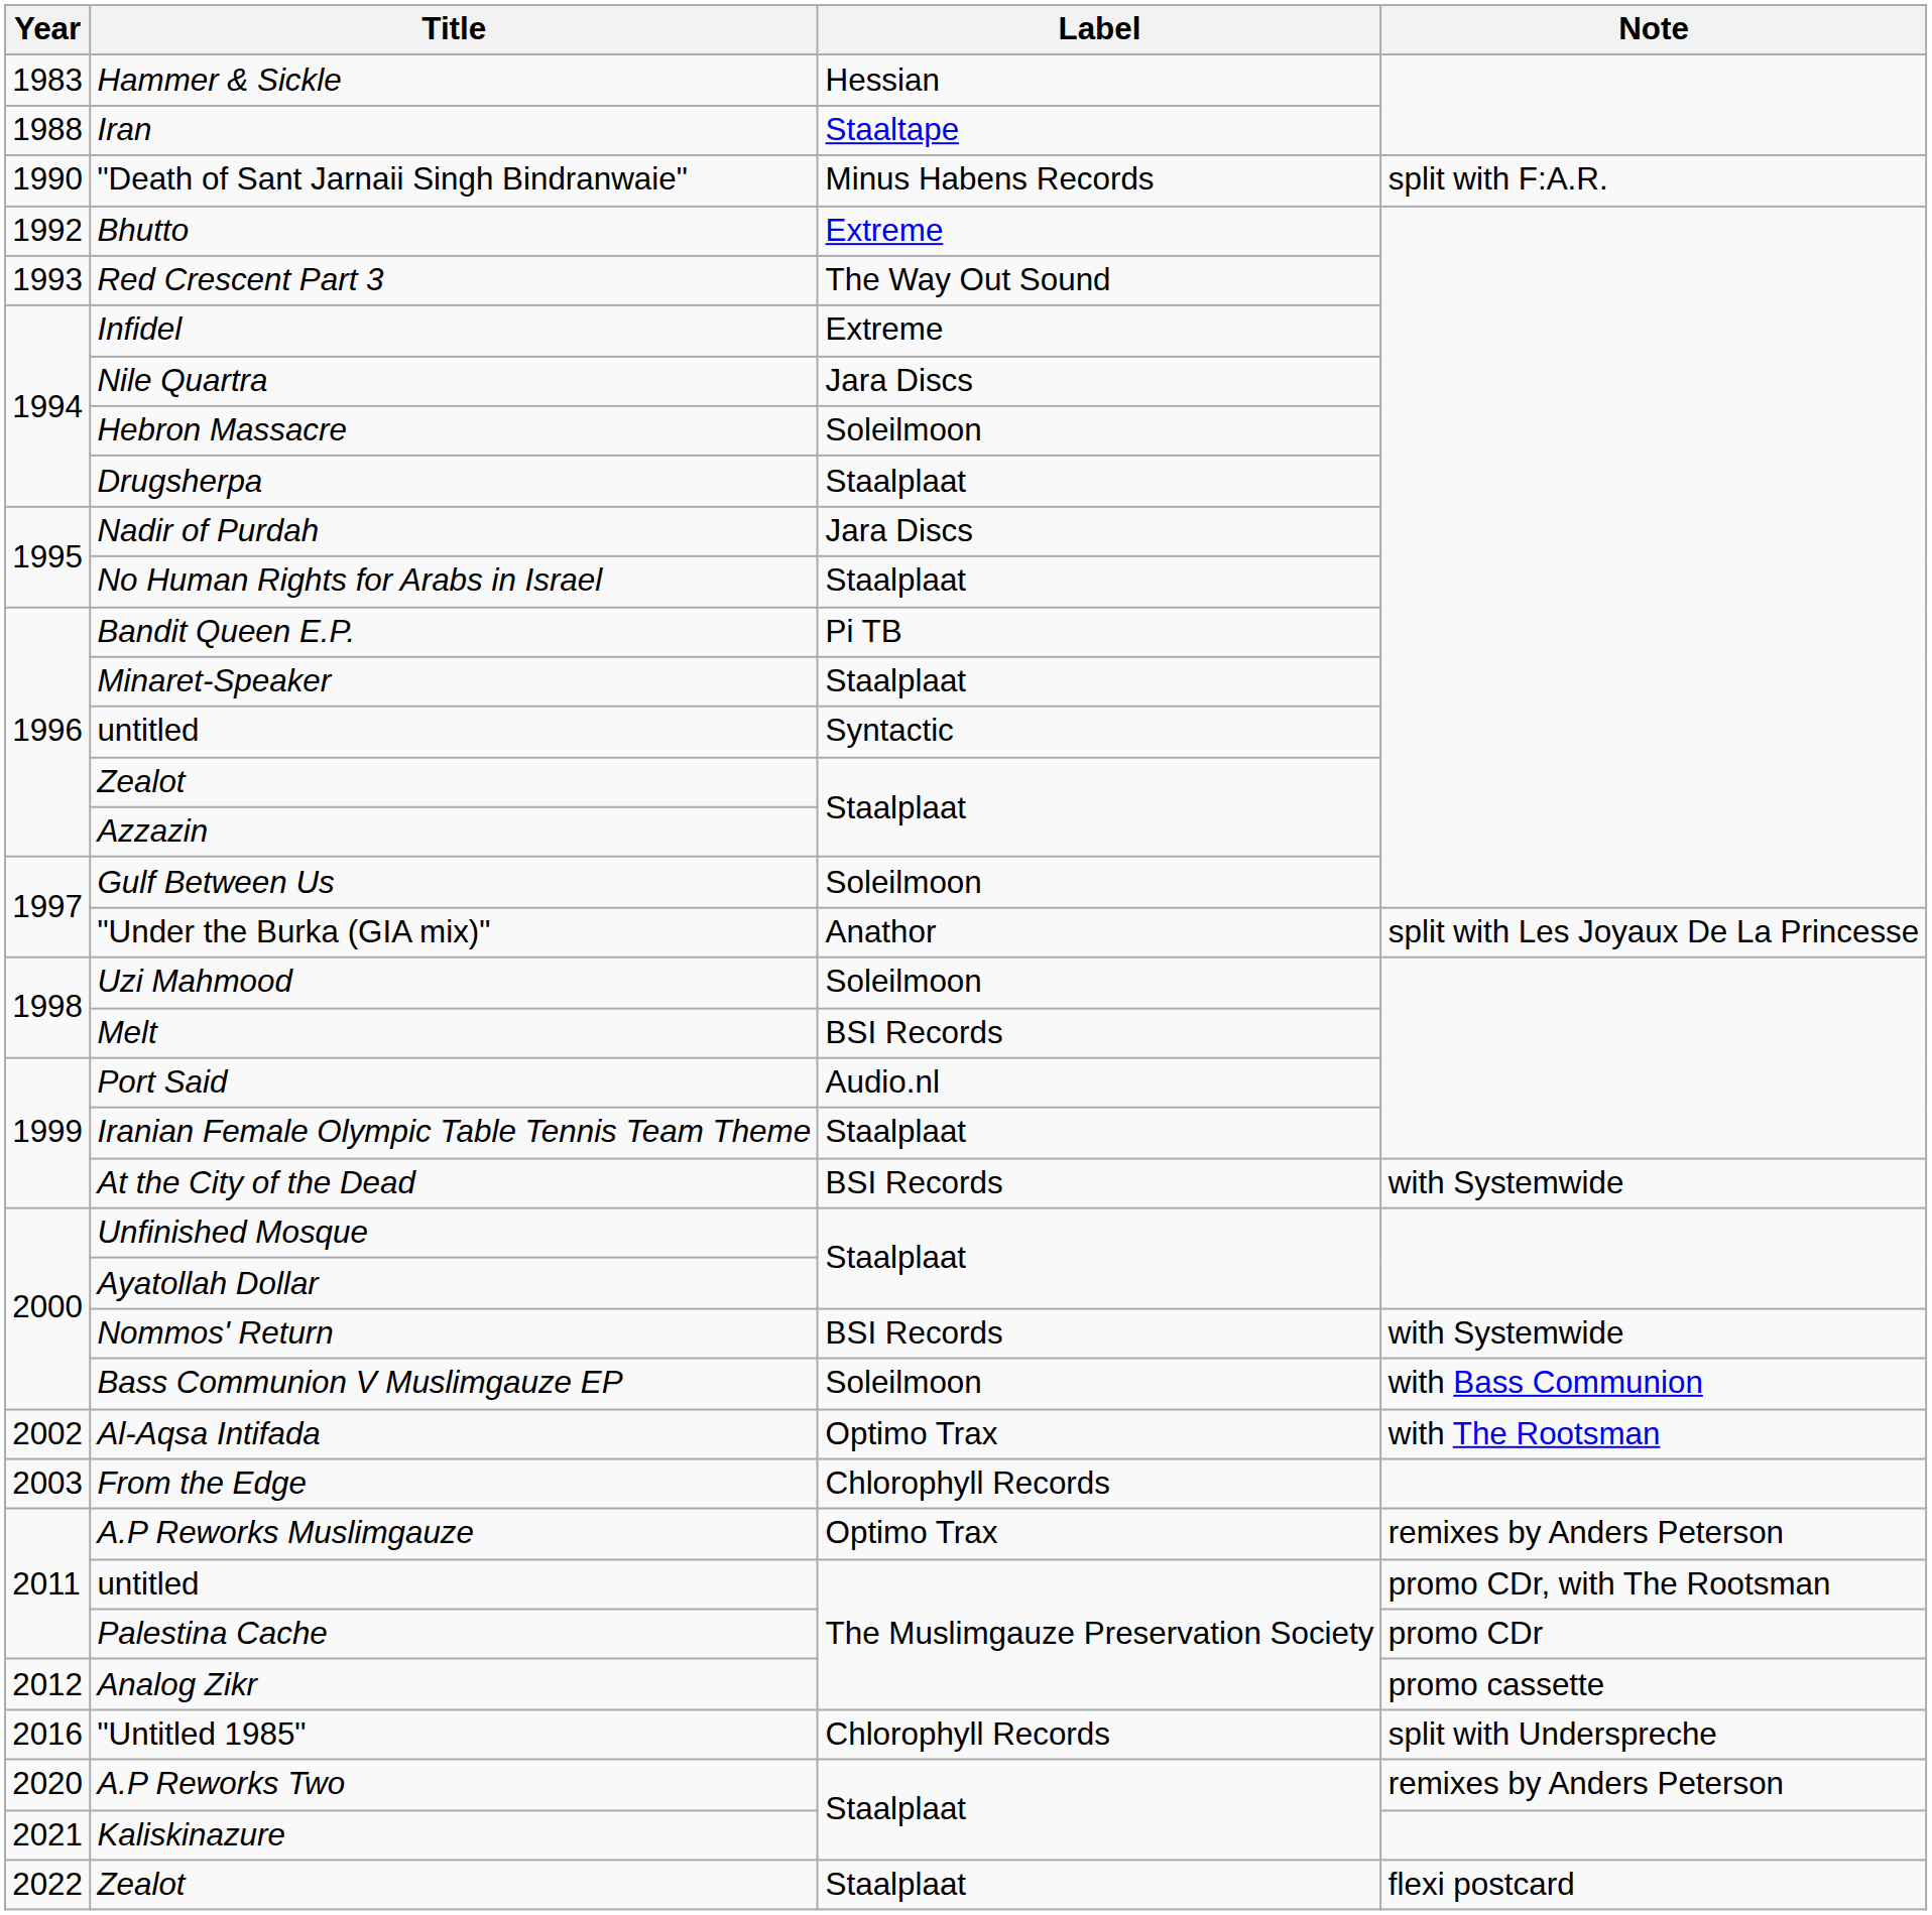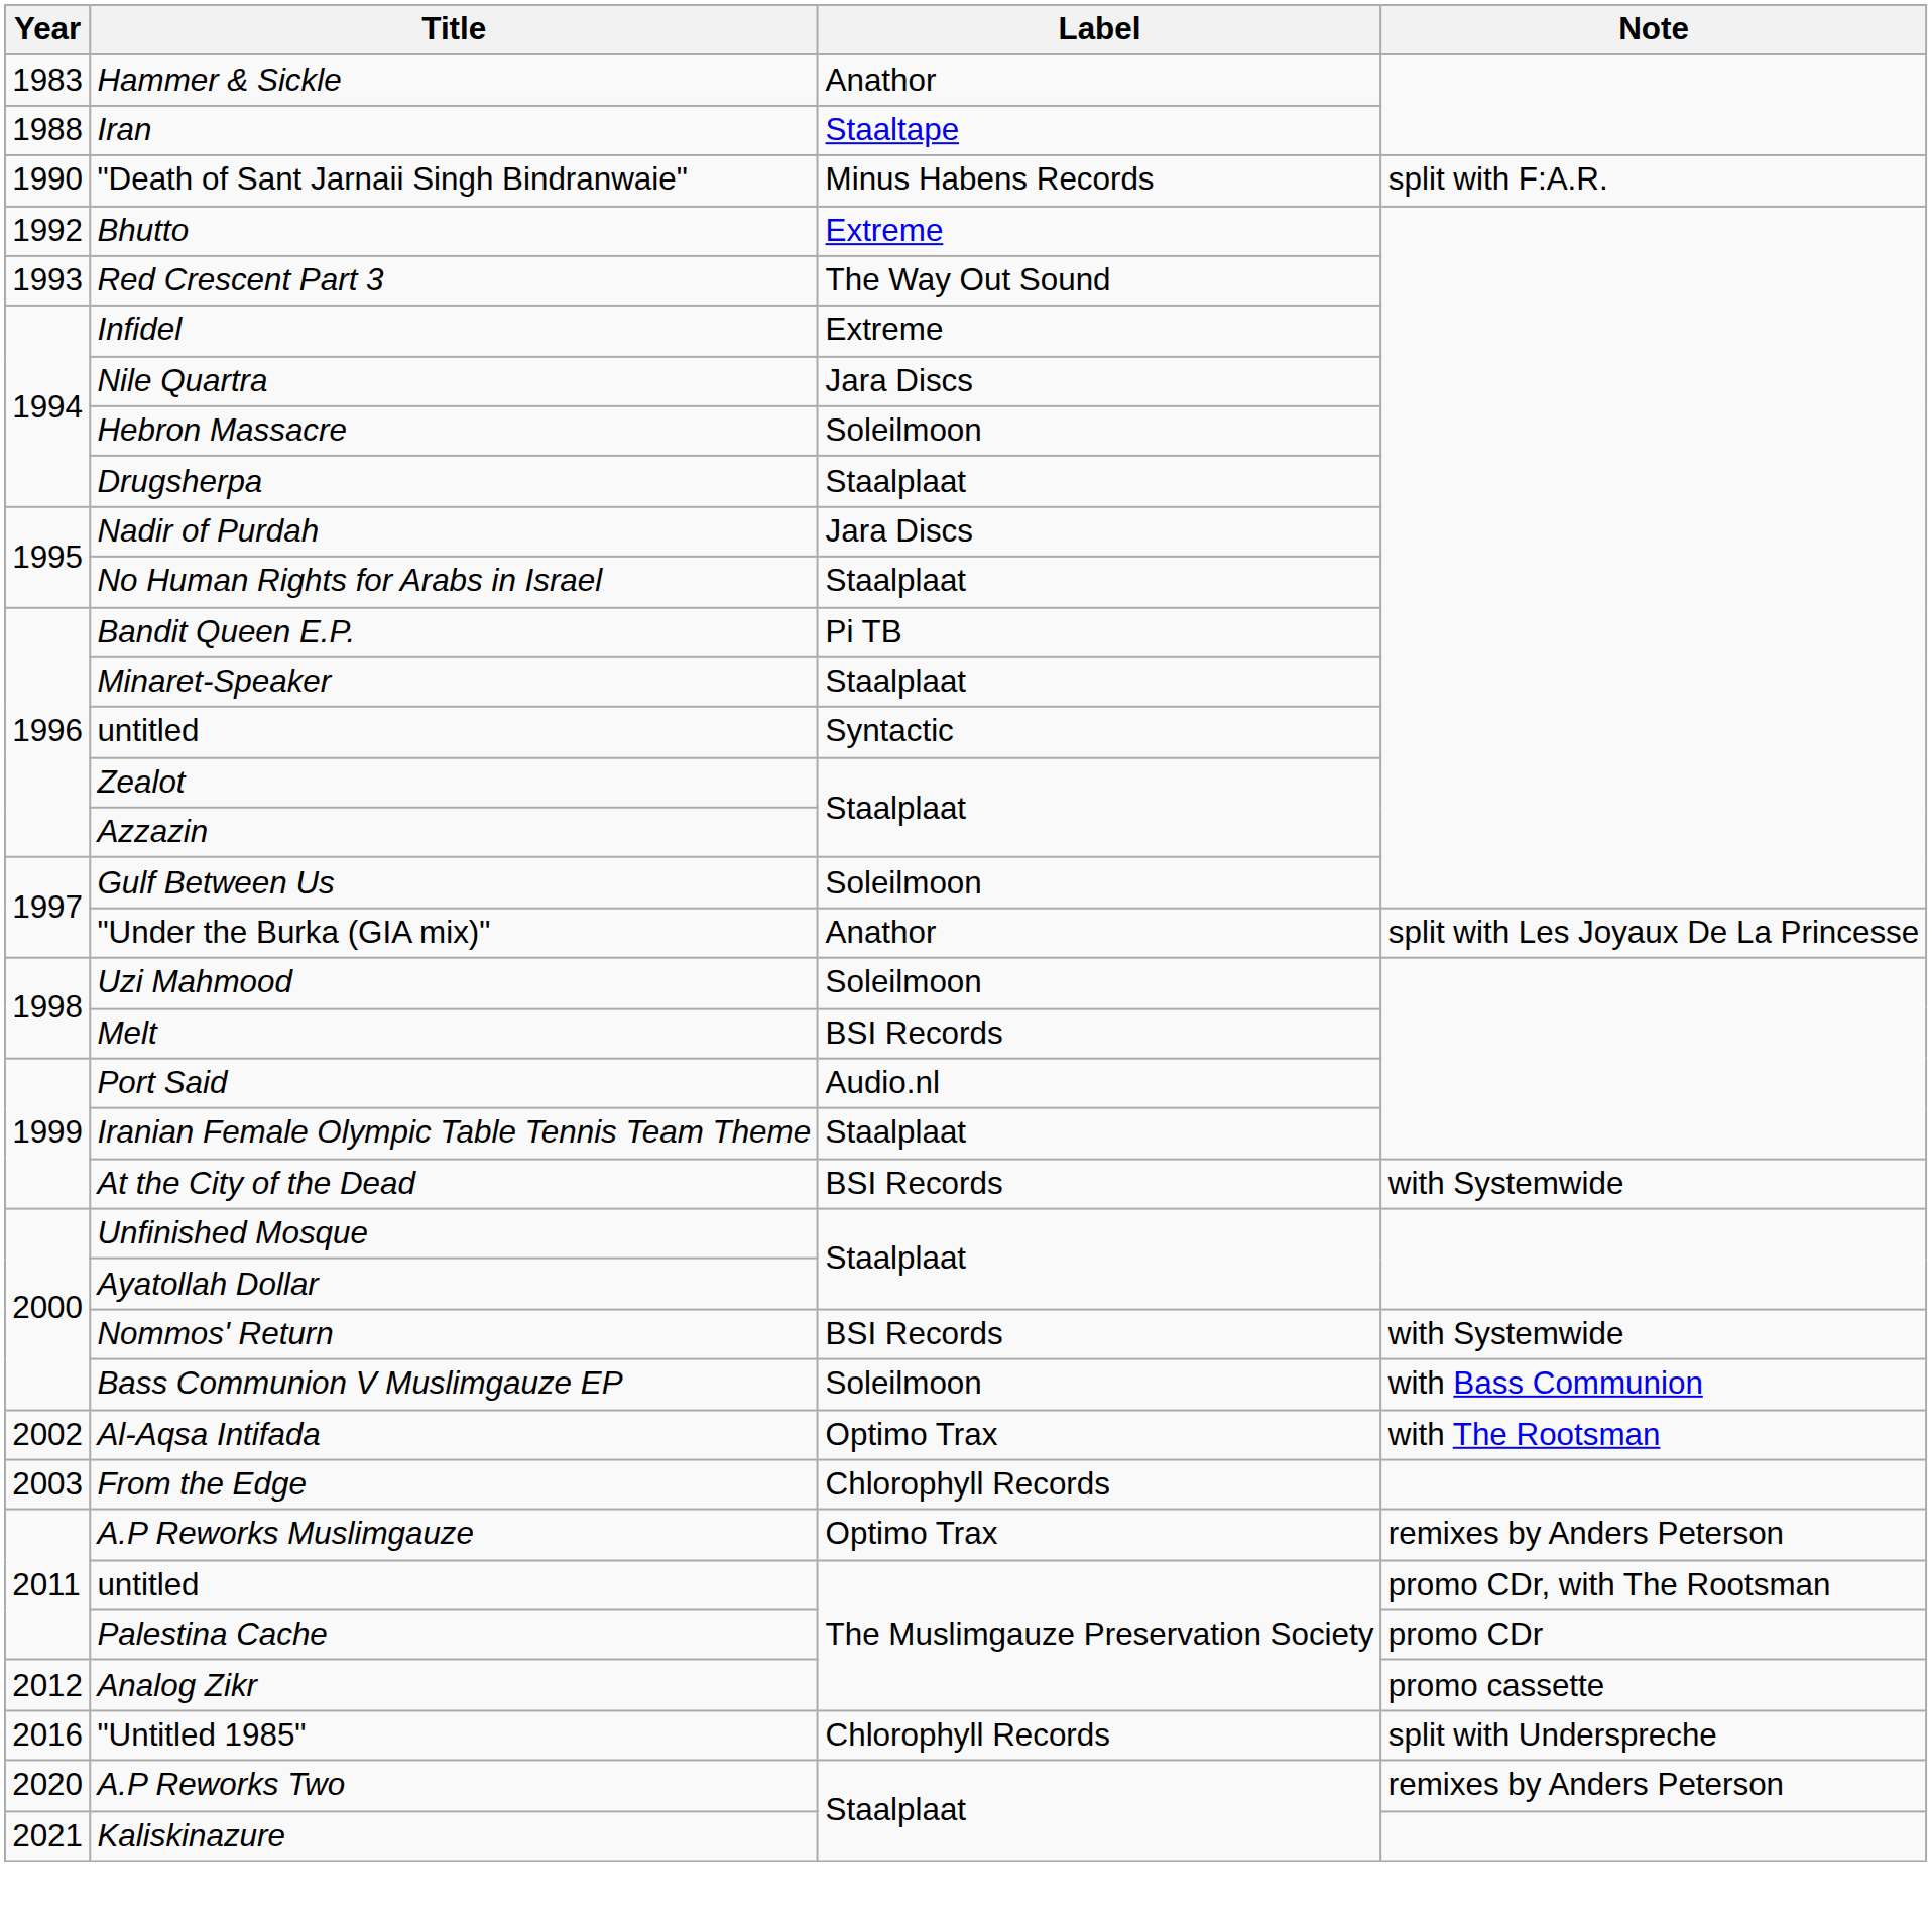Hammer & Sickle | Label: Hessian -> Anathor
- row: 2022 | Zealot | Staalplaat | flexi postcard
